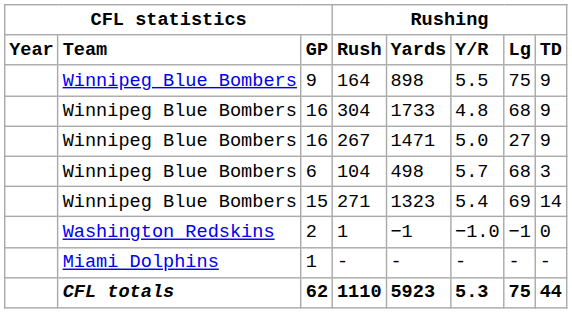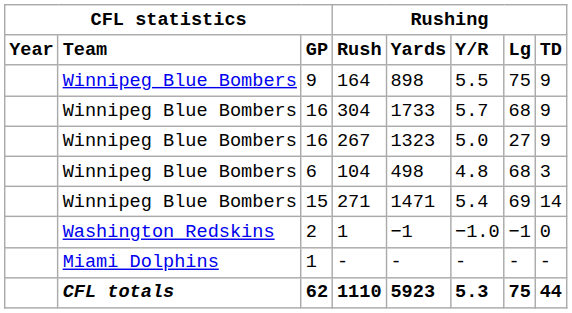304 | column 6: 4.8 -> 5.7
267 | column 5: 1471 -> 1323
104 | column 6: 5.7 -> 4.8
271 | column 5: 1323 -> 1471
